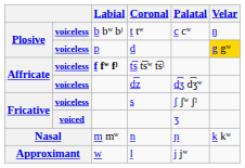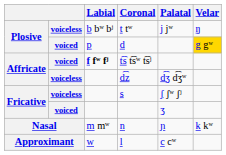t tʷ | Palatal: c cʷ -> j jʷ
d | column 2: voiceless -> voiced
t͡s t͡sʷ t͡sʲ | column 2: voiceless -> voiced
l | Palatal: j jʷ -> c cʷ
